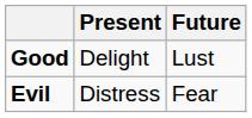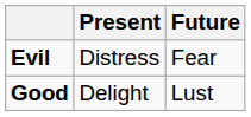rows swapped: Good <-> Evil
